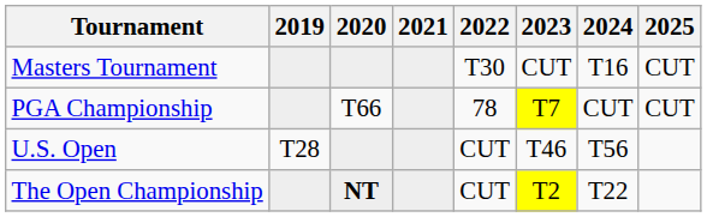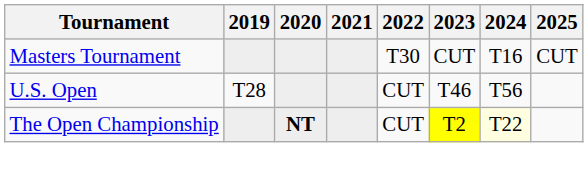- row: PGA Championship | T66 | 78 | T7 | CUT | CUT
The Open Championship | 2024: no background -> lightyellow background
